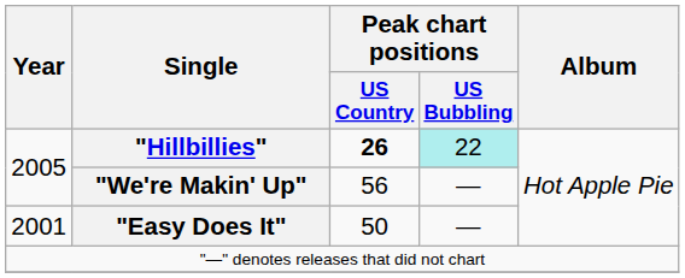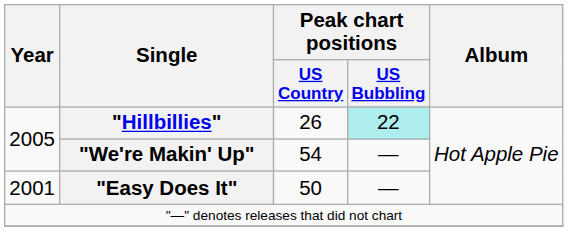"Hillbillies" | Peak chart positions / US Country: bold -> normal
"We're Makin' Up" | Peak chart positions / US Country: 56 -> 54
